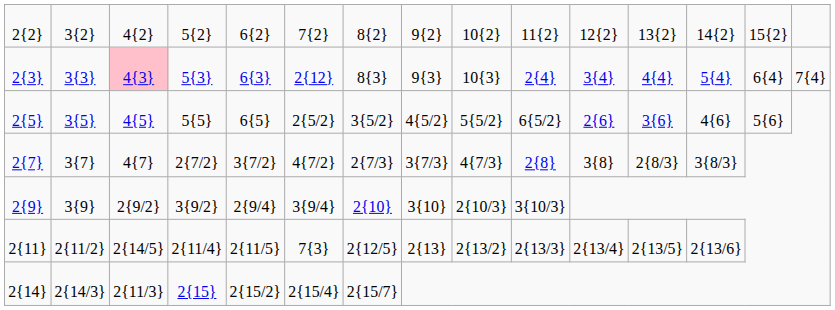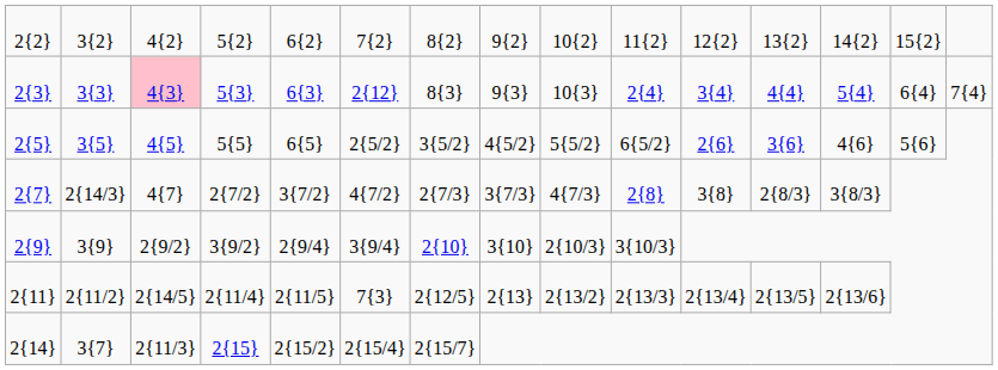2{7} | column 2: 3{7} -> 2{14/3}
2{14} | column 2: 2{14/3} -> 3{7}
